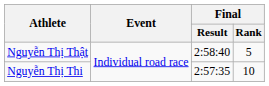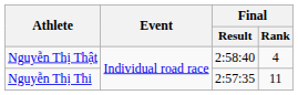Nguyễn Thị Thật | Final / Rank: 5 -> 4
Nguyễn Thị Thi | Final / Rank: 10 -> 11
